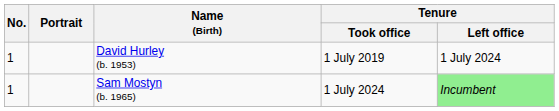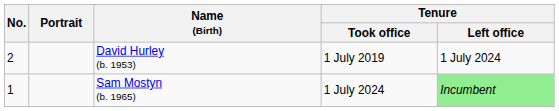David Hurley (b. 1953) | No.: 1 -> 2
